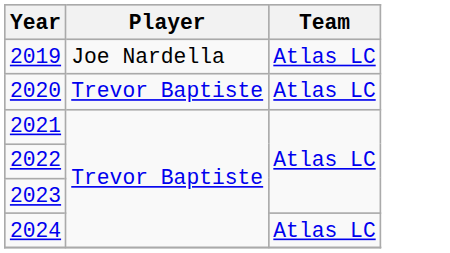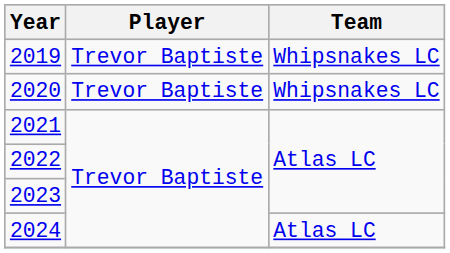2019 | Player: Joe Nardella -> Trevor Baptiste
2019 | Team: Atlas LC -> Whipsnakes LC
2020 | Team: Atlas LC -> Whipsnakes LC
